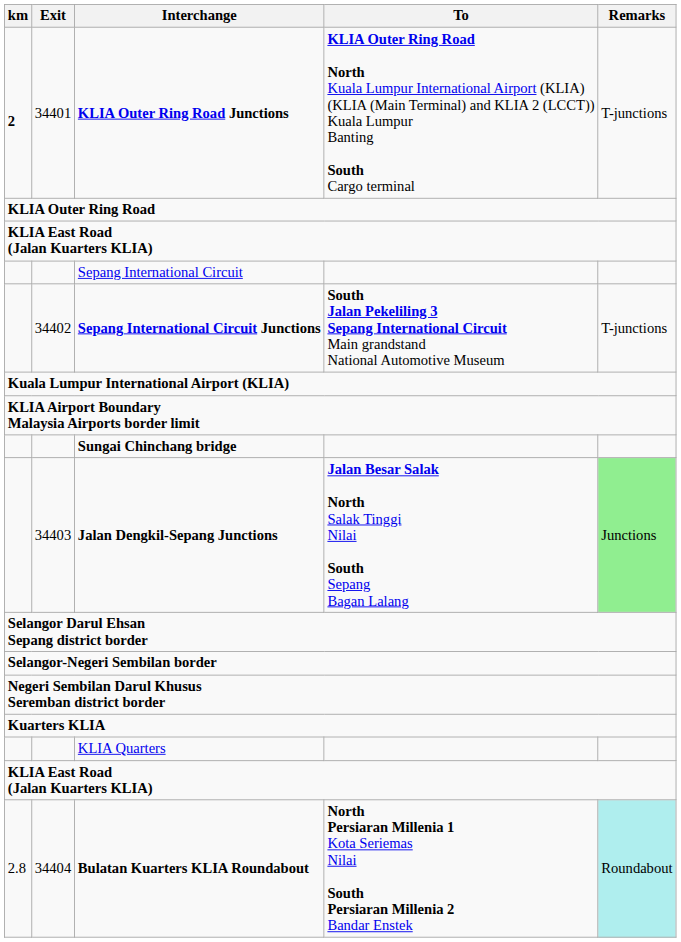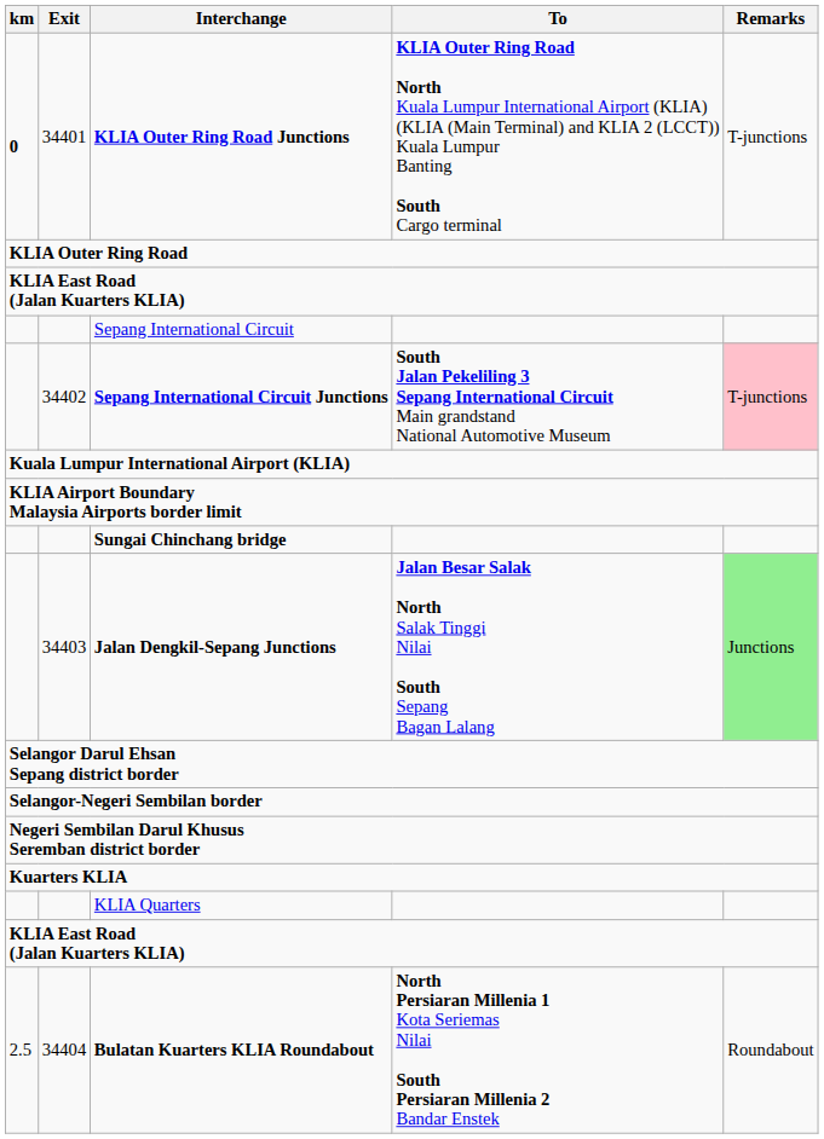KLIA Outer Ring Road Junctions | km: 2 -> 0
Sepang International Circuit Junctions | Remarks: no background -> pink background
Bulatan Kuarters KLIA Roundabout | km: 2.8 -> 2.5
Bulatan Kuarters KLIA Roundabout | Remarks: paleturquoise background -> no background
